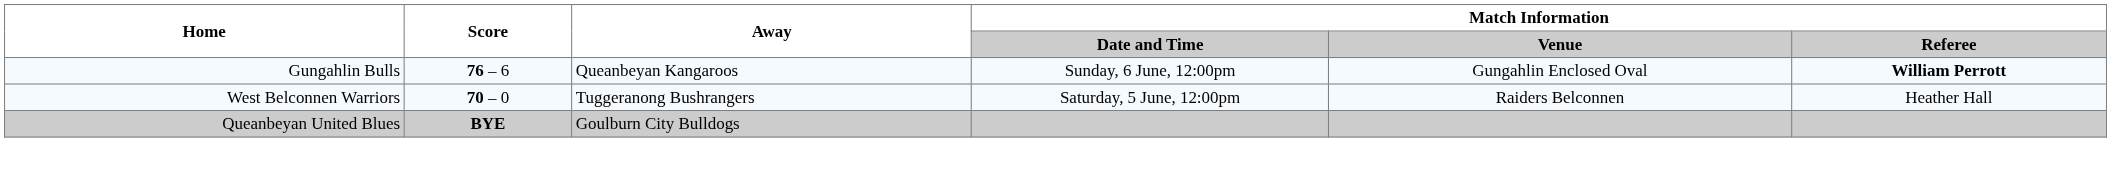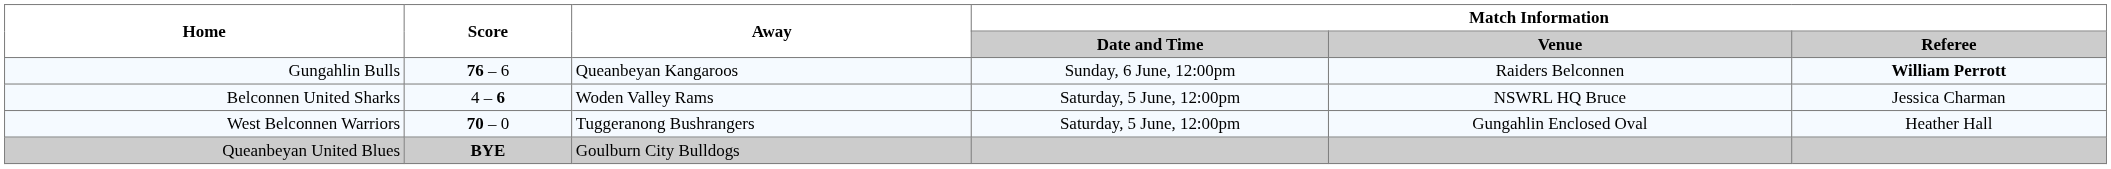Gungahlin Bulls | Match Information / Venue: Gungahlin Enclosed Oval -> Raiders Belconnen
+ row: Belconnen United Sharks | 4 – 6 | Woden Valley Rams | Saturday, 5 June, 12:00pm | NSWRL HQ Bruce | Jessica Charman
West Belconnen Warriors | Match Information / Venue: Raiders Belconnen -> Gungahlin Enclosed Oval
